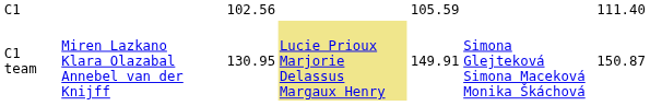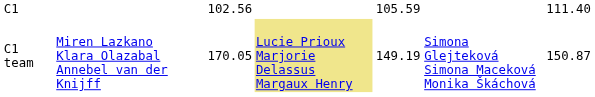C1 team | column 3: 130.95 -> 170.05
C1 team | column 5: 149.91 -> 149.19
